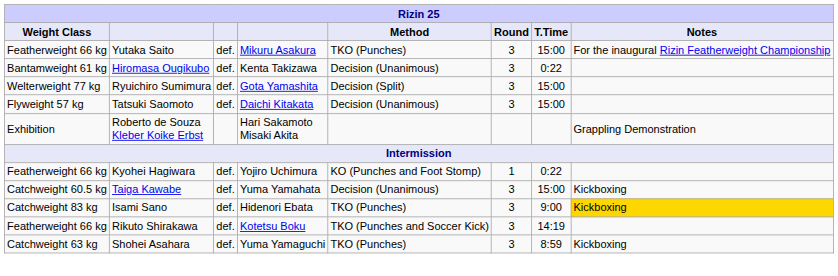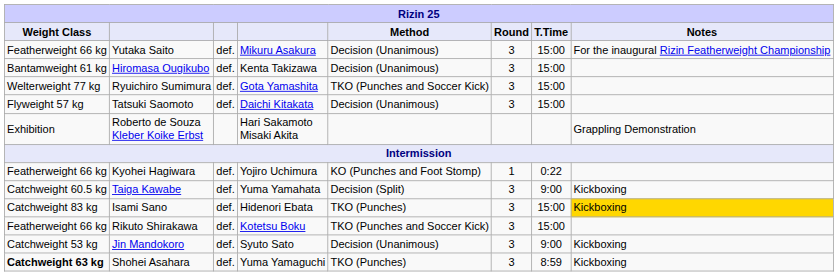Yutaka Saito | Method: TKO (Punches) -> Decision (Unanimous)
Hiromasa Ougikubo | T.Time: 0:22 -> 15:00
Ryuichiro Sumimura | Method: Decision (Split) -> TKO (Punches and Soccer Kick)
Taiga Kawabe | Method: Decision (Unanimous) -> Decision (Split)
Taiga Kawabe | T.Time: 15:00 -> 9:00
Isami Sano | T.Time: 9:00 -> 15:00
Rikuto Shirakawa | T.Time: 14:19 -> 15:00
+ row: Catchweight 53 kg | Jin Mandokoro | def. | Syuto Sato | Decision (Unanimous) | 3 | 9:00 | Kickboxing
Shohei Asahara | Weight Class: normal -> bold
